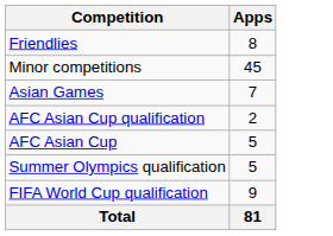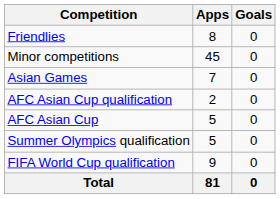+ column: Goals | 0 | 0 | 0 | 0 | 0 | 0 | 0 | 0
